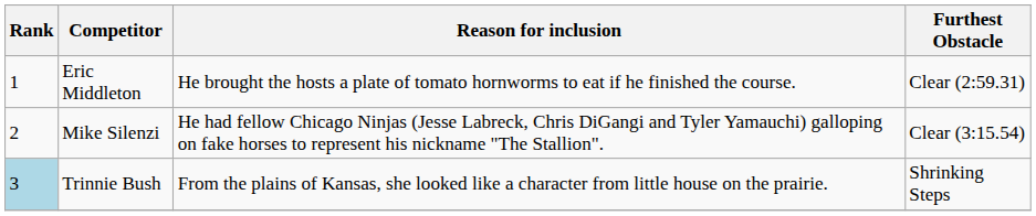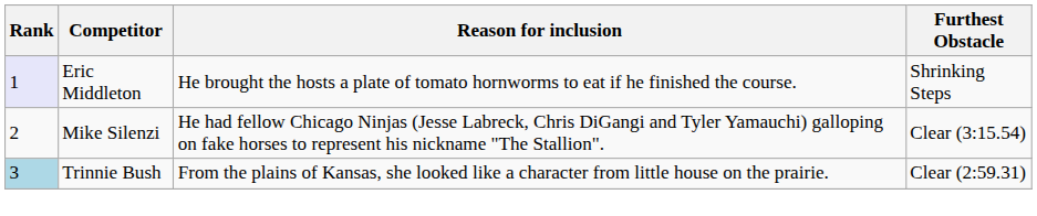Eric Middleton | Rank: no background -> lavender background
Eric Middleton | Furthest Obstacle: Clear (2:59.31) -> Shrinking Steps
Trinnie Bush | Furthest Obstacle: Shrinking Steps -> Clear (2:59.31)
